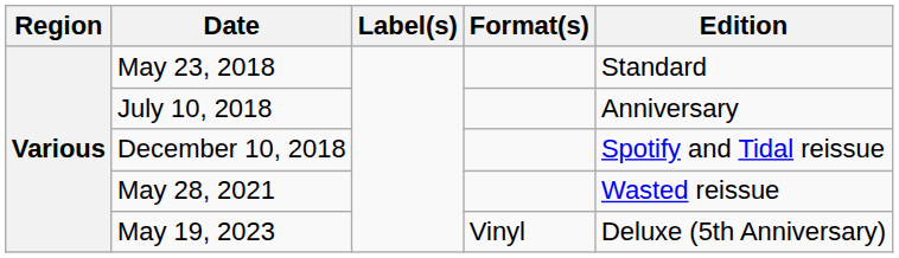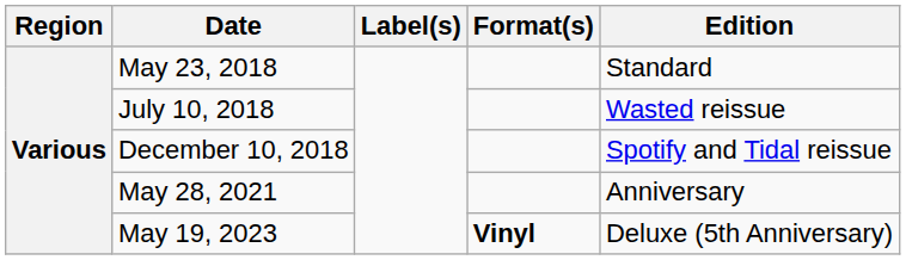July 10, 2018 | Edition: Anniversary -> Wasted reissue
May 28, 2021 | Edition: Wasted reissue -> Anniversary
May 19, 2023 | Format(s): normal -> bold
